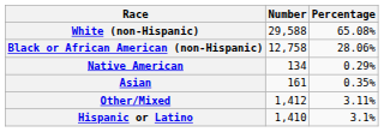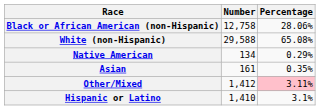rows swapped: White (non-Hispanic) <-> Black or African American (non-Hispanic)
Other/Mixed | Percentage: no background -> pink background
